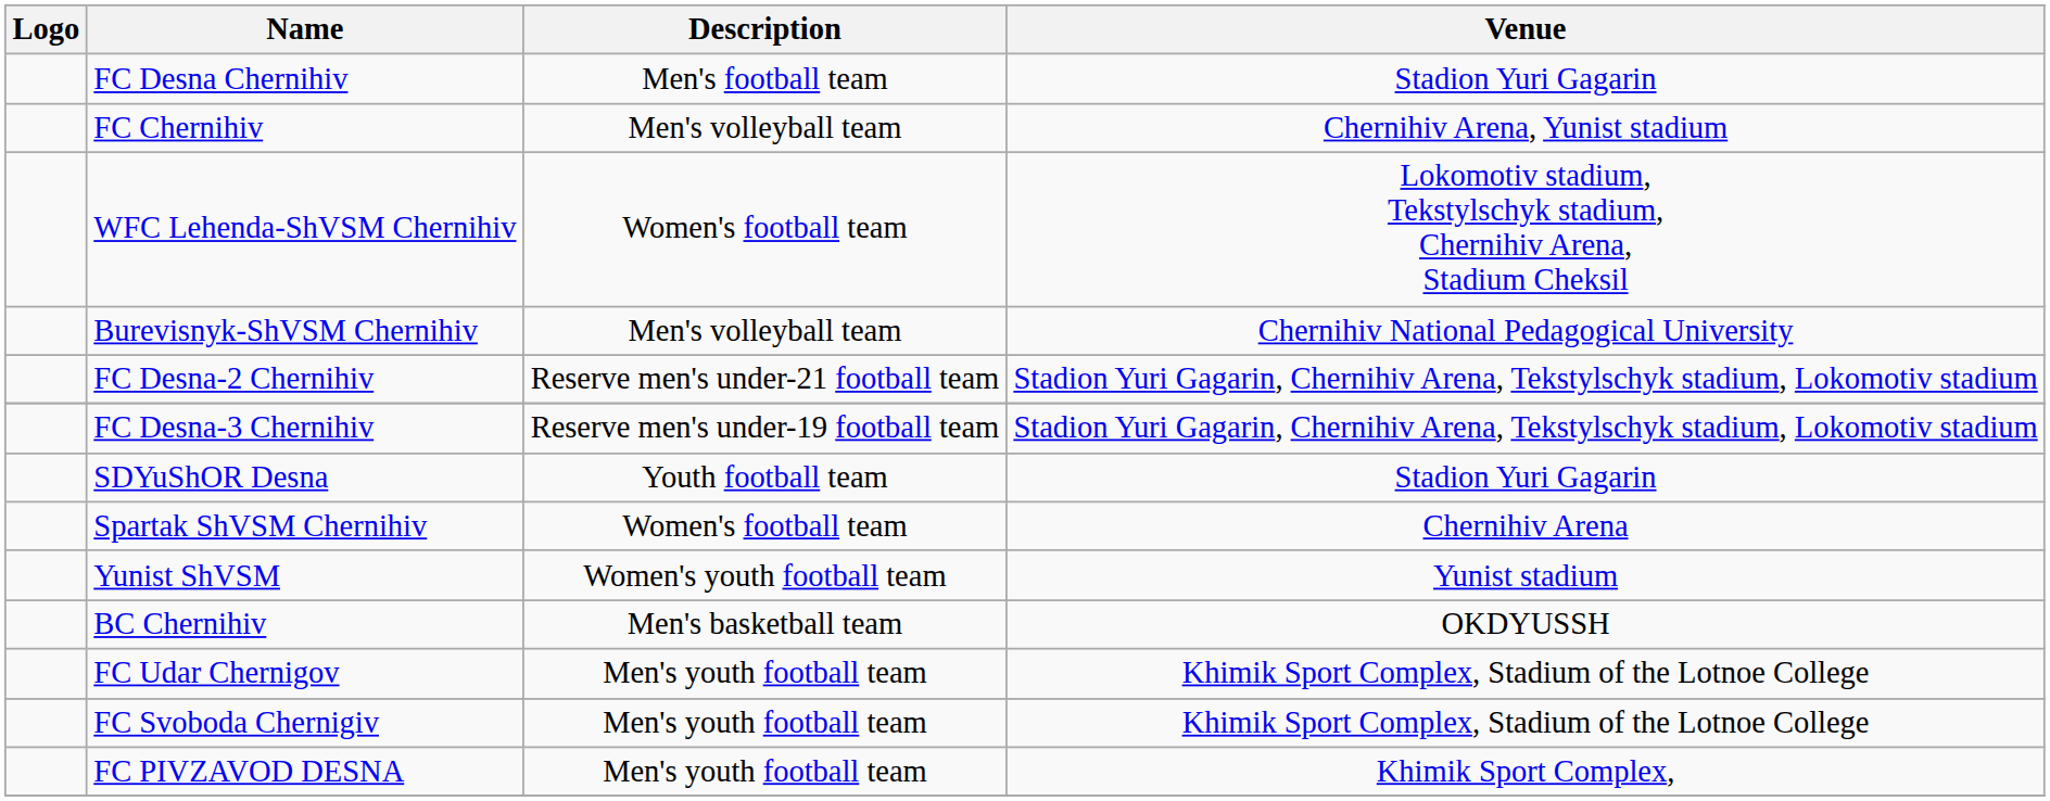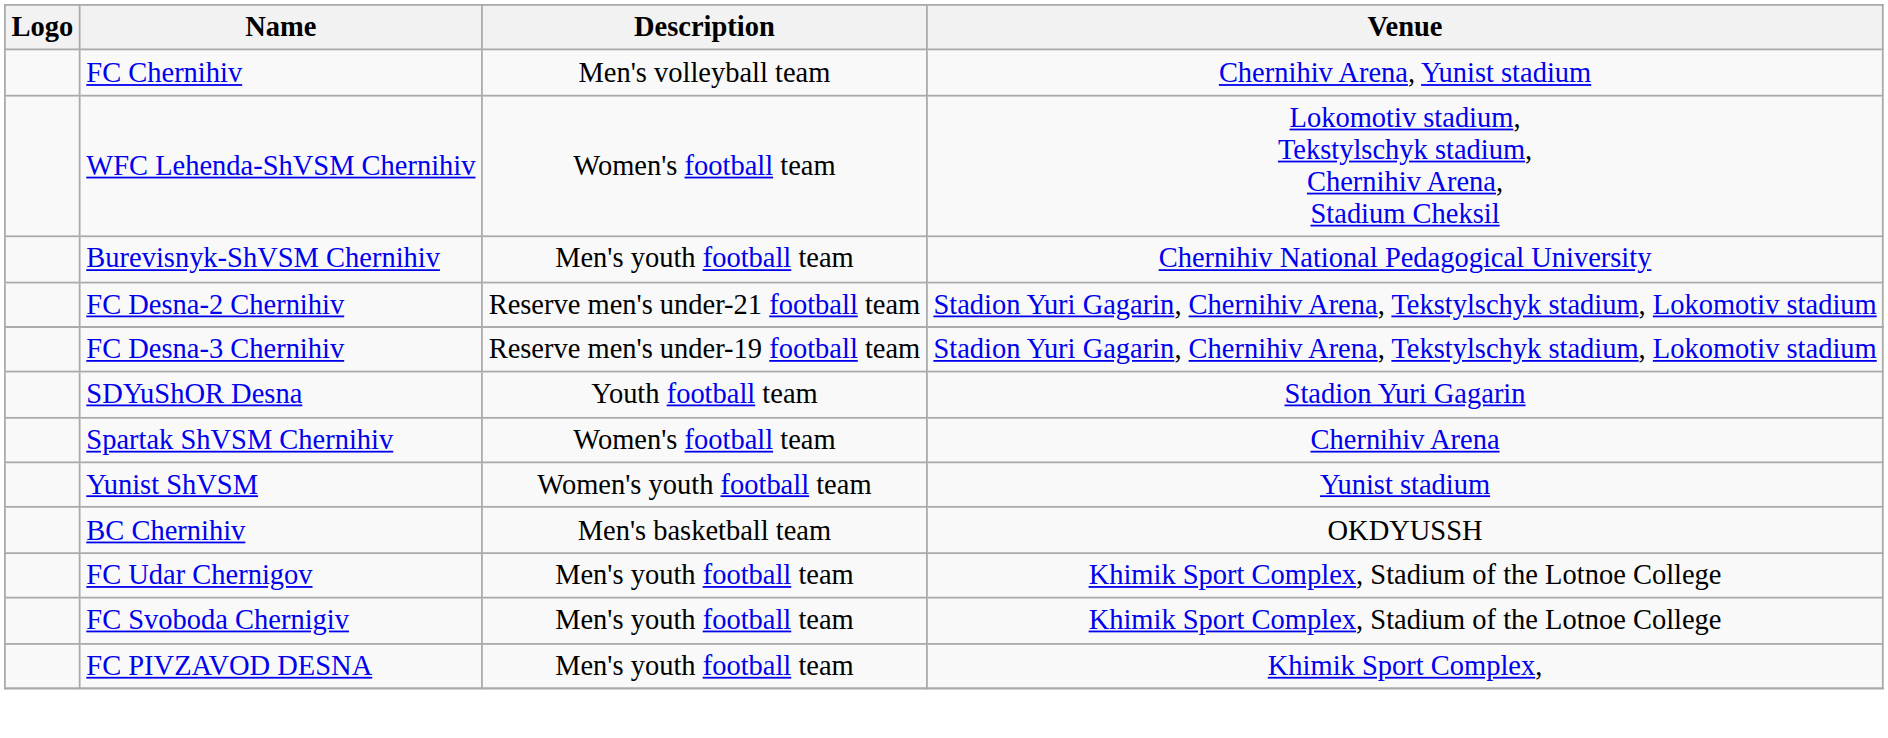- row: FC Desna Chernihiv | Men's football team | Stadion Yuri Gagarin
Burevisnyk-ShVSM Chernihiv | Description: Men's volleyball team -> Men's youth football team
